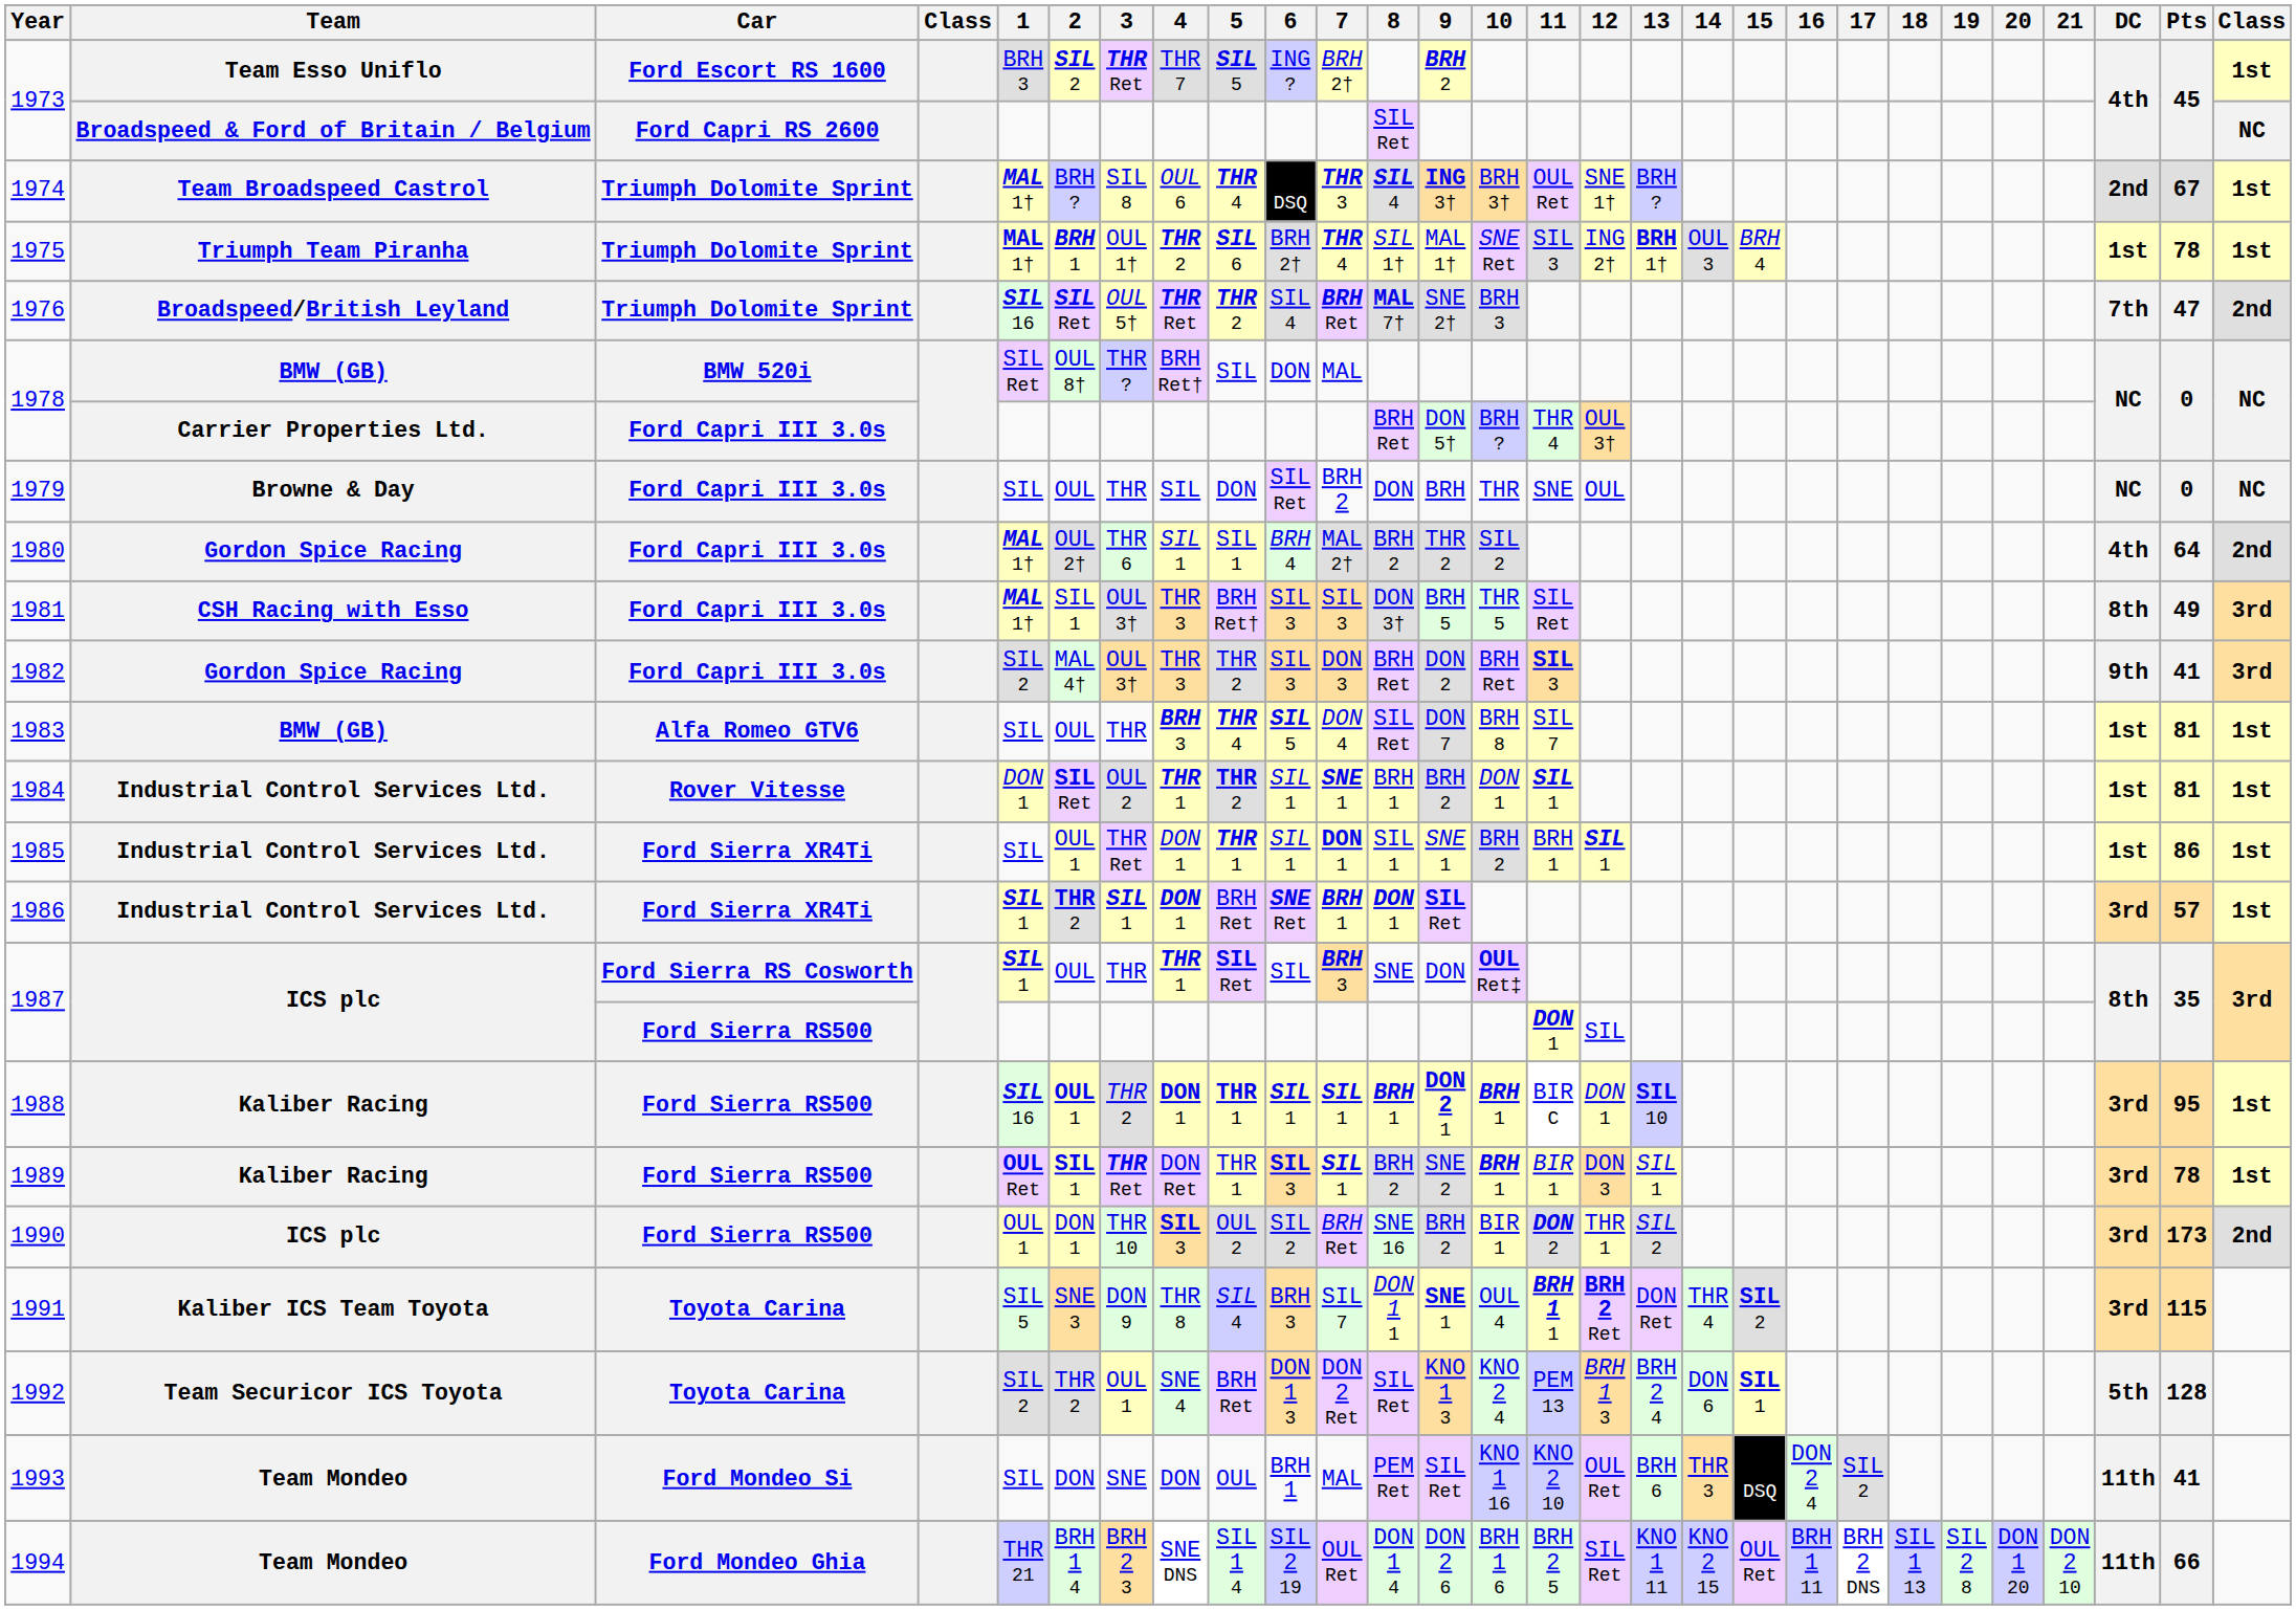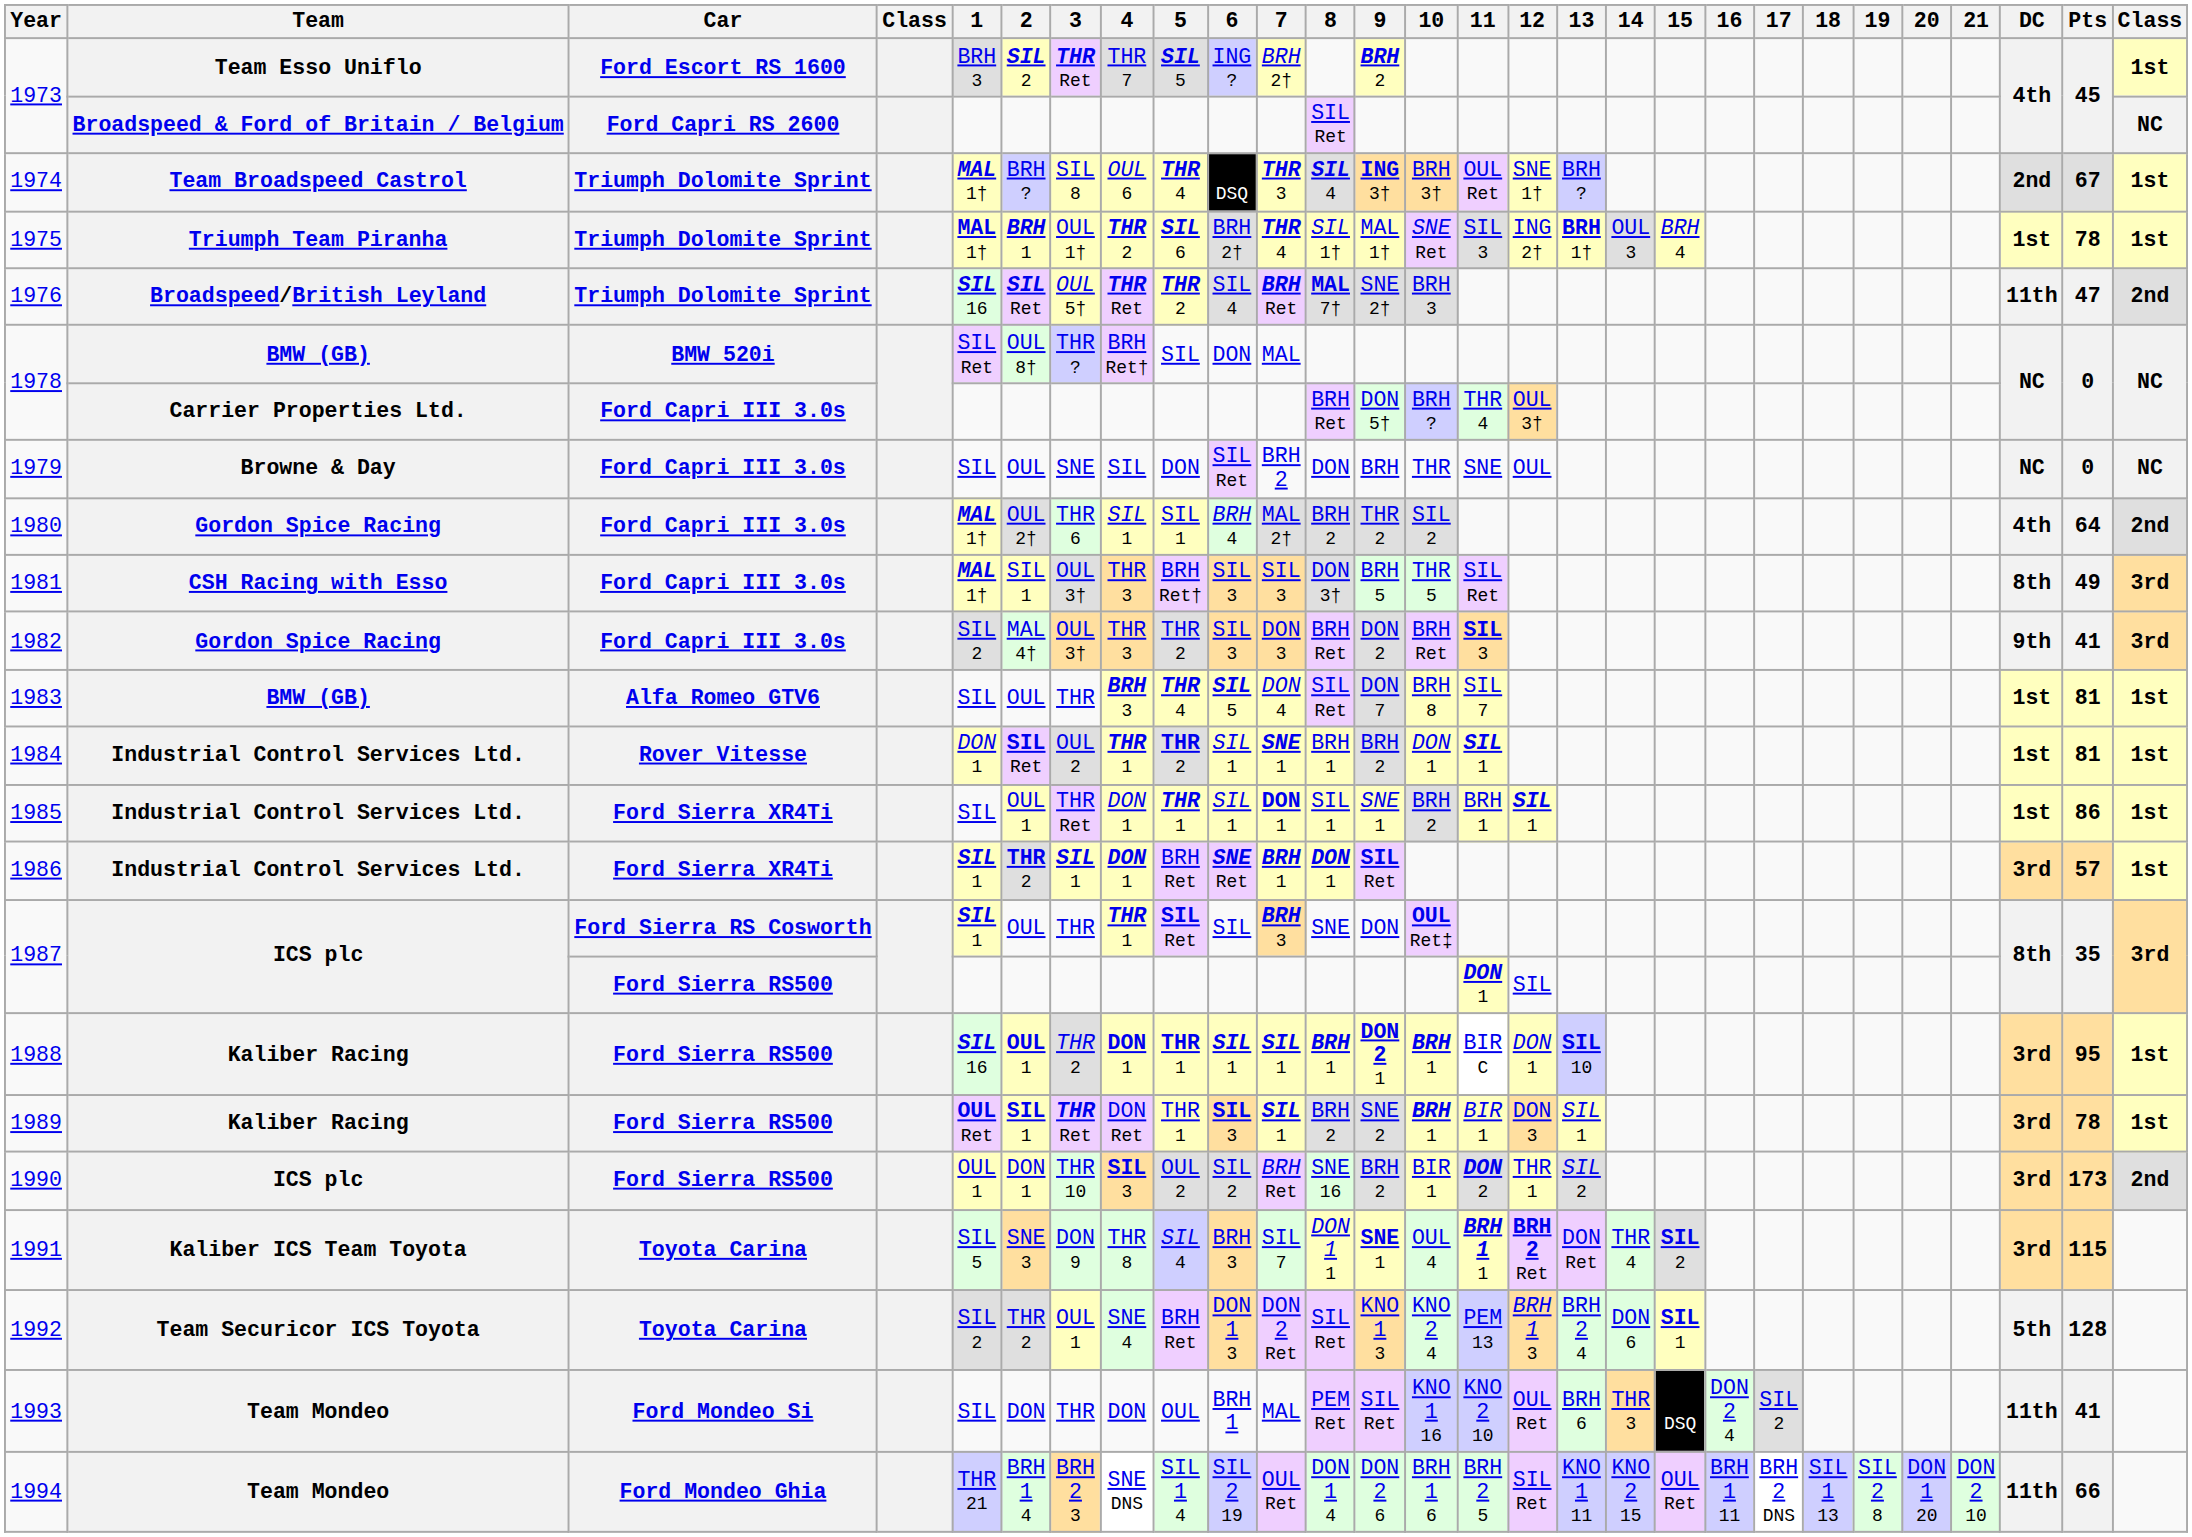1976 | DC: 7th -> 11th
1979 | 3: THR -> SNE
1993 | 3: SNE -> THR
